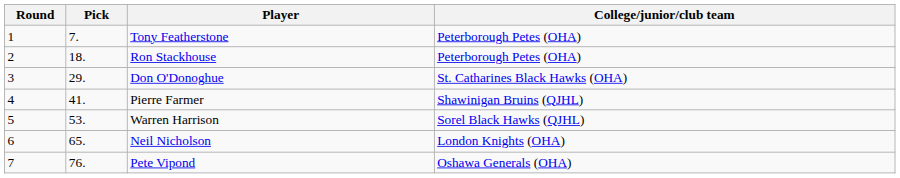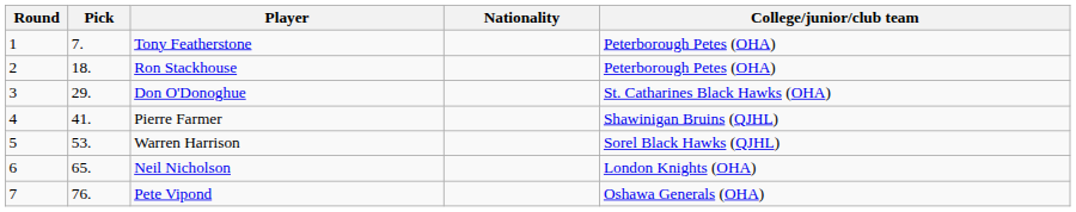+ column: Nationality
